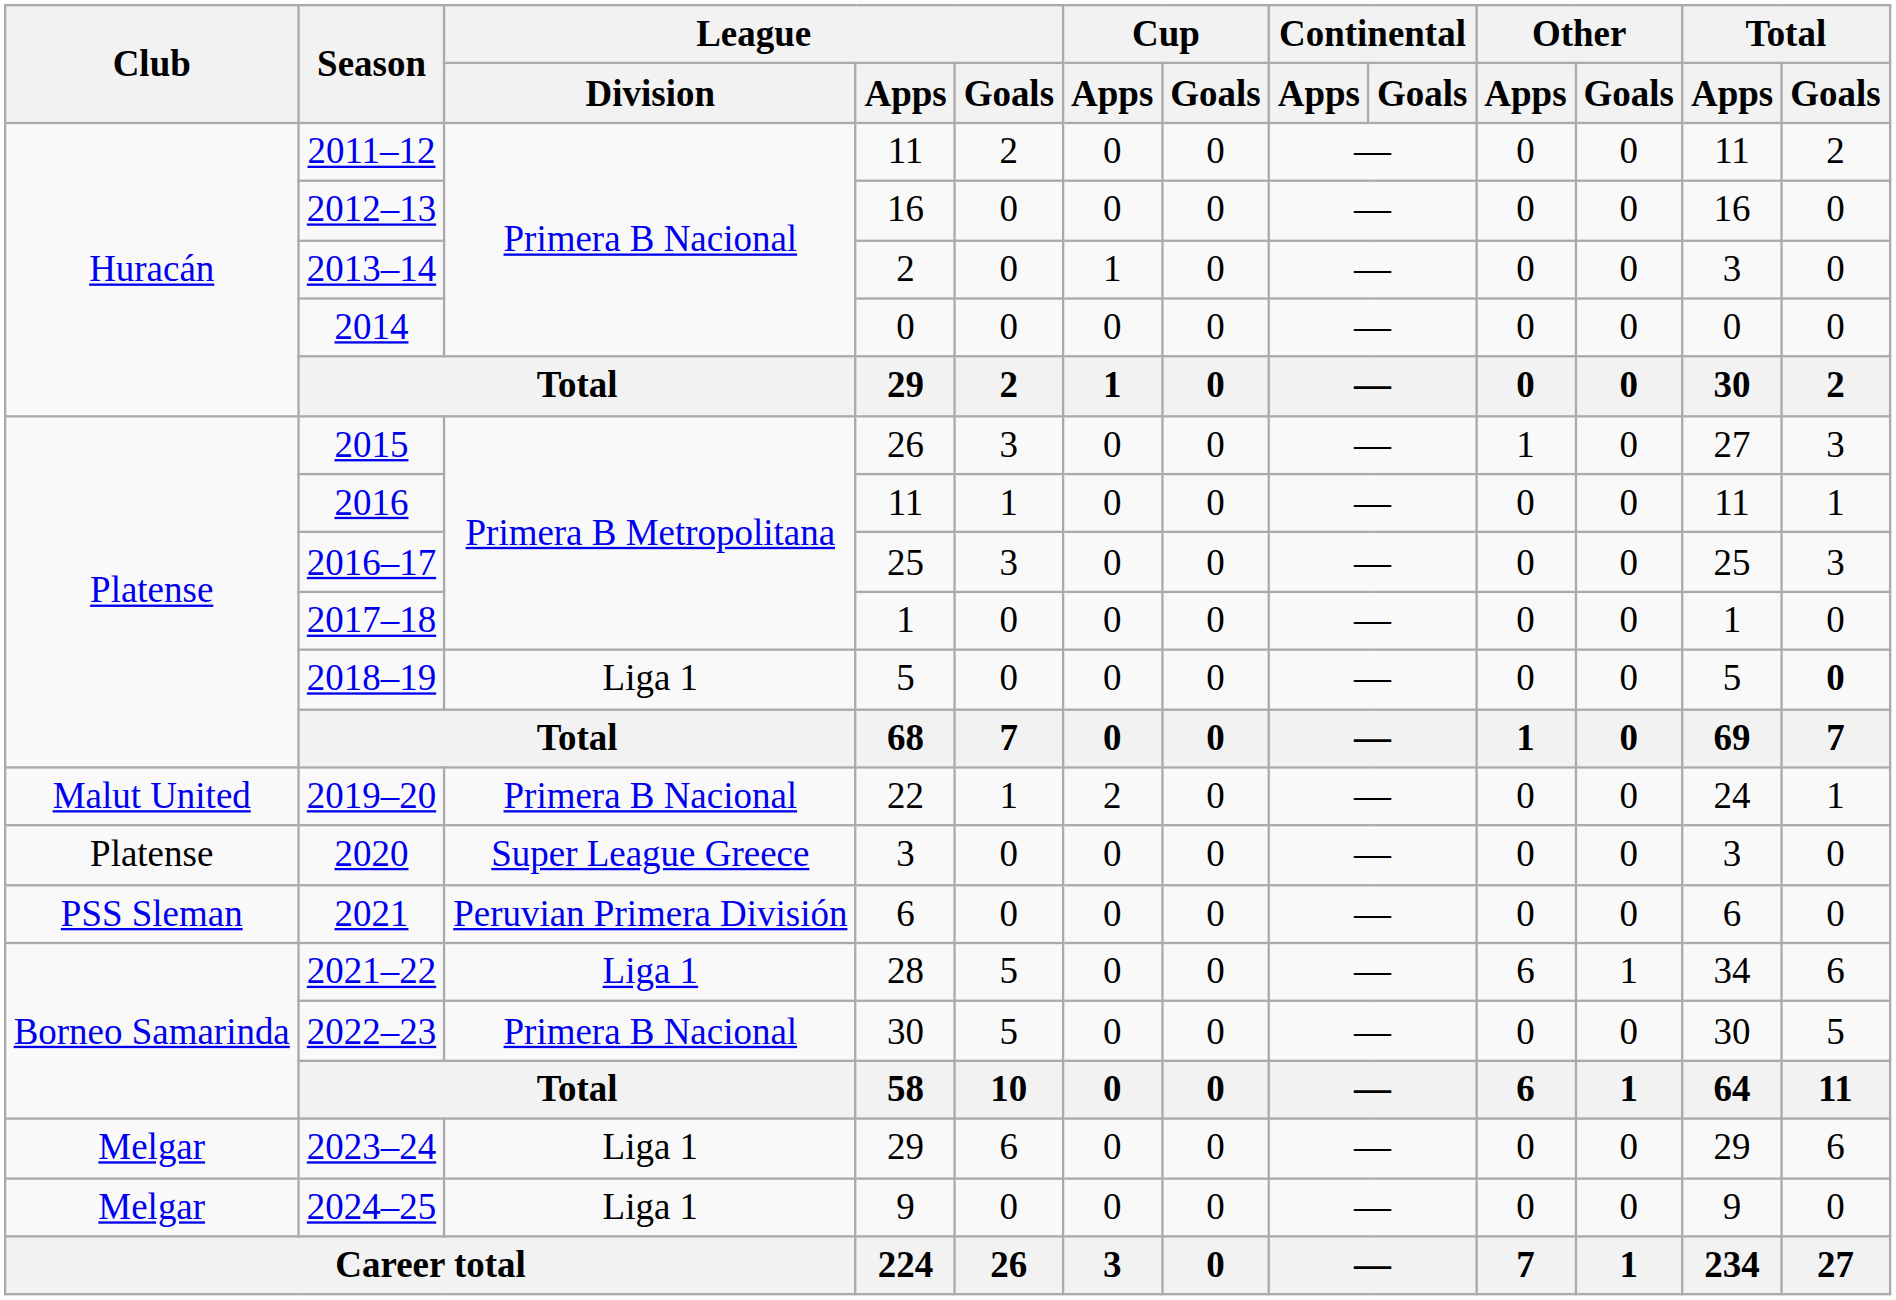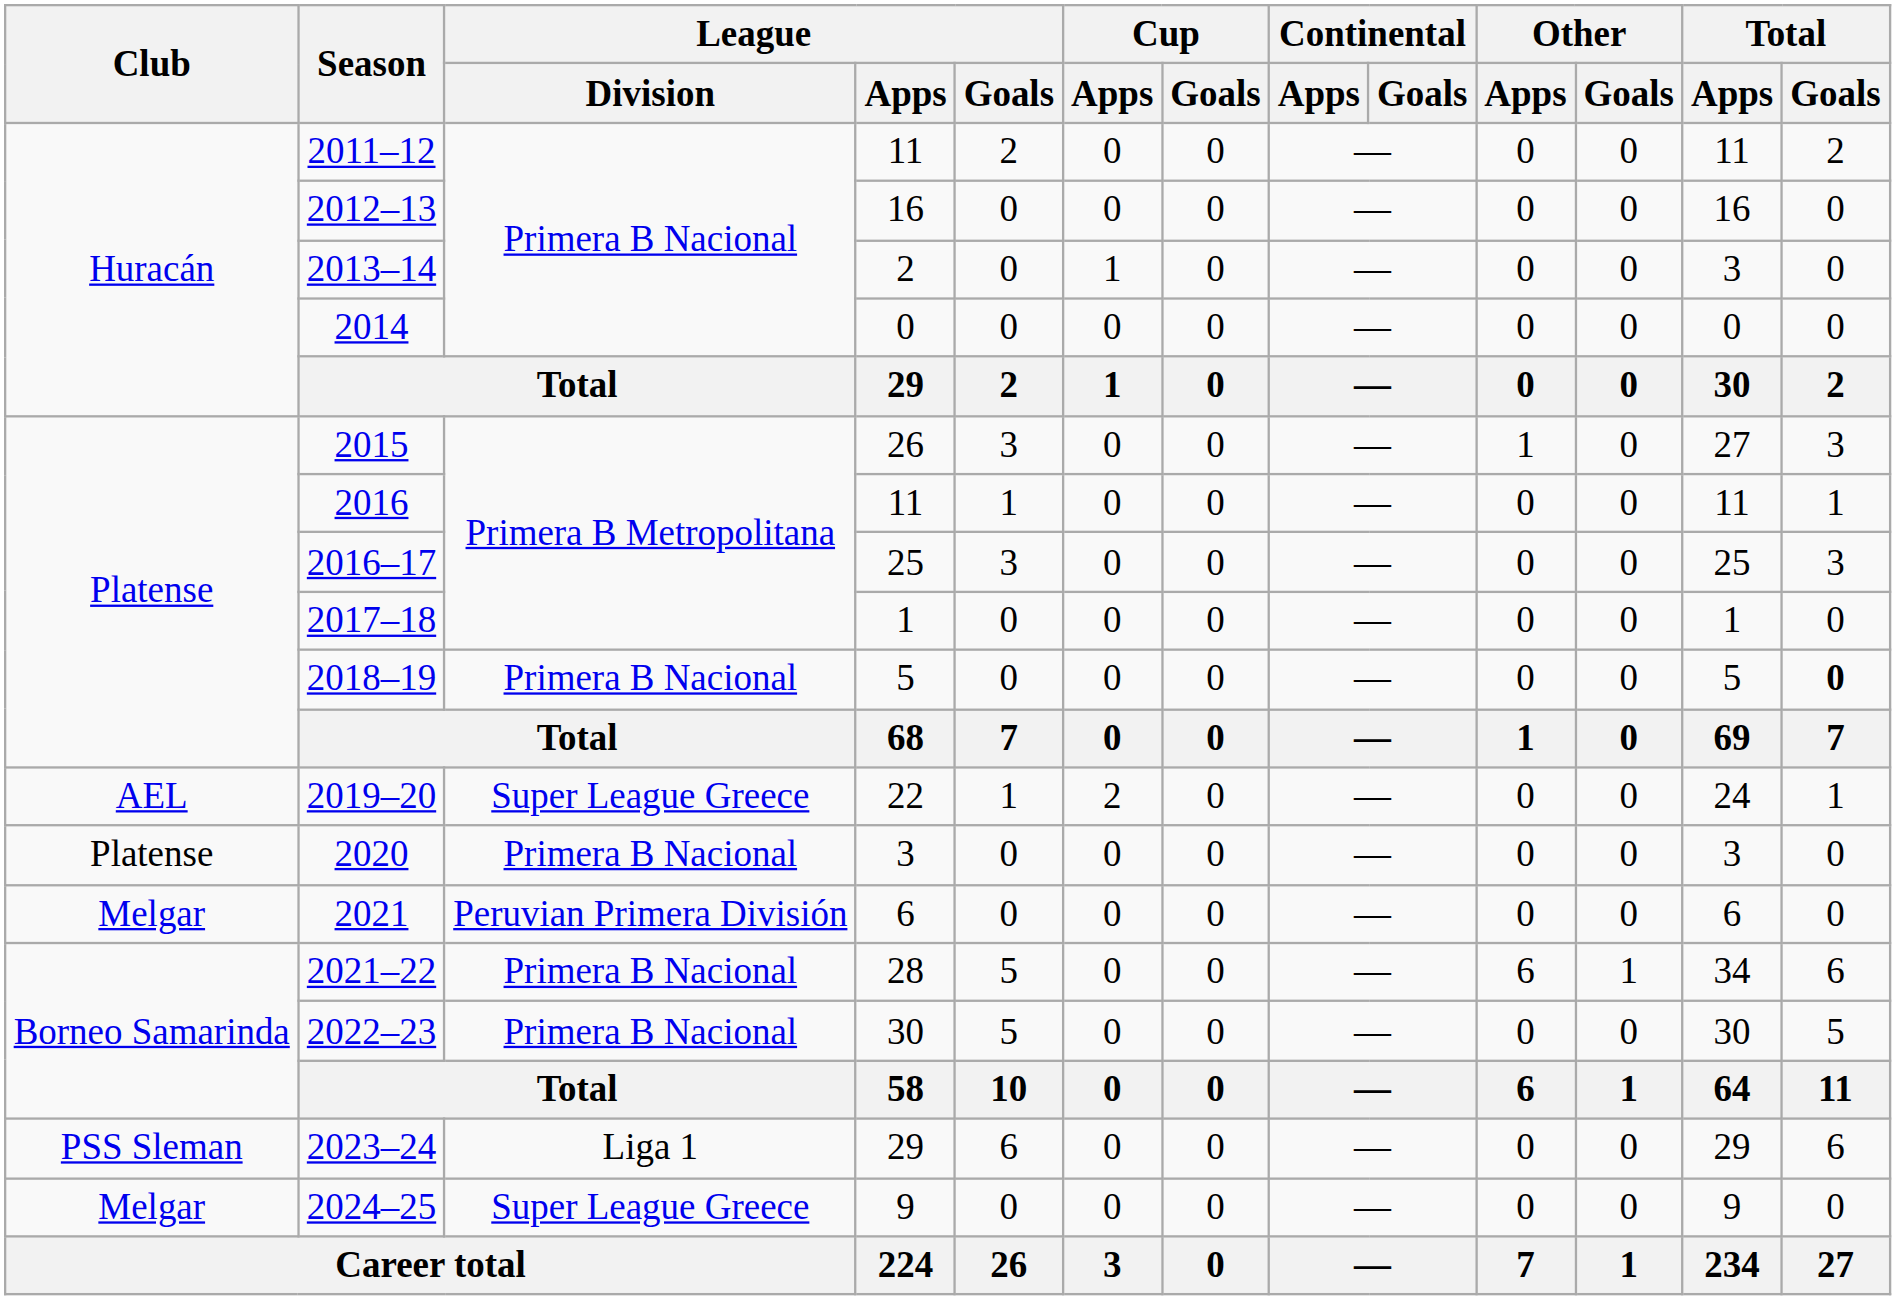2018–19 | League / Division: Liga 1 -> Primera B Nacional
2019–20 | Club: Malut United -> AEL
2019–20 | League / Division: Primera B Nacional -> Super League Greece
2020 | League / Division: Super League Greece -> Primera B Nacional
2021 | Club: PSS Sleman -> Melgar
2021–22 | League / Division: Liga 1 -> Primera B Nacional
2023–24 | Club: Melgar -> PSS Sleman
2024–25 | League / Division: Liga 1 -> Super League Greece
